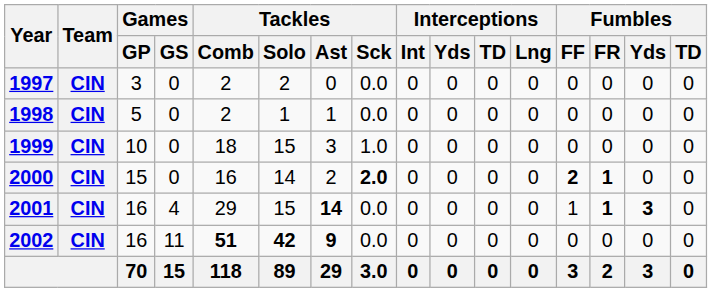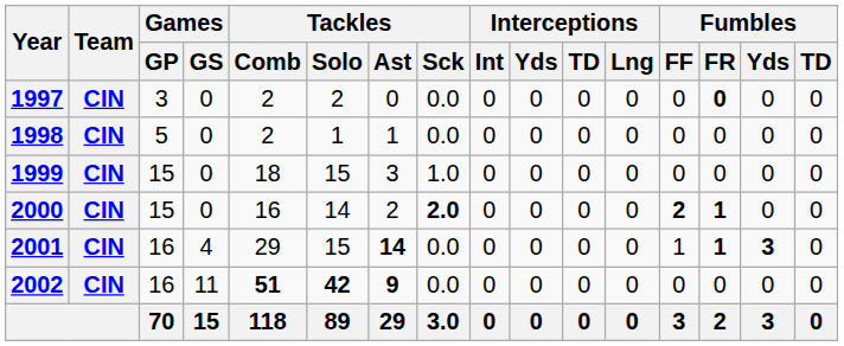1997 | Fumbles / FR: normal -> bold
1999 | Games / GP: 10 -> 15
